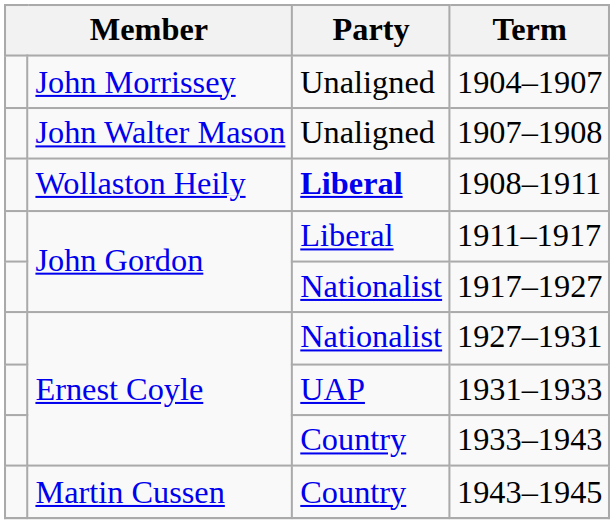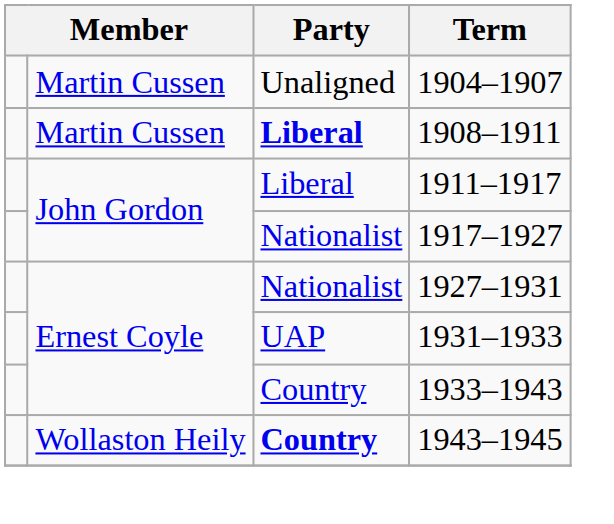1904–1907 | column 2: John Morrissey -> Martin Cussen
- row: John Walter Mason | Unaligned | 1907–1908
1908–1911 | column 2: Wollaston Heily -> Martin Cussen
1943–1945 | column 2: Martin Cussen -> Wollaston Heily
1943–1945 | Party: normal -> bold
